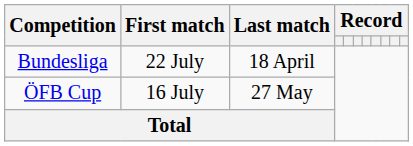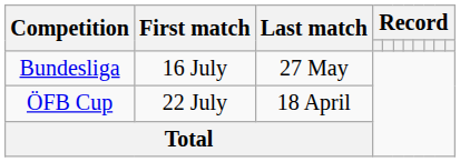Bundesliga | First match: 22 July -> 16 July
Bundesliga | Last match: 18 April -> 27 May
ÖFB Cup | First match: 16 July -> 22 July
ÖFB Cup | Last match: 27 May -> 18 April
